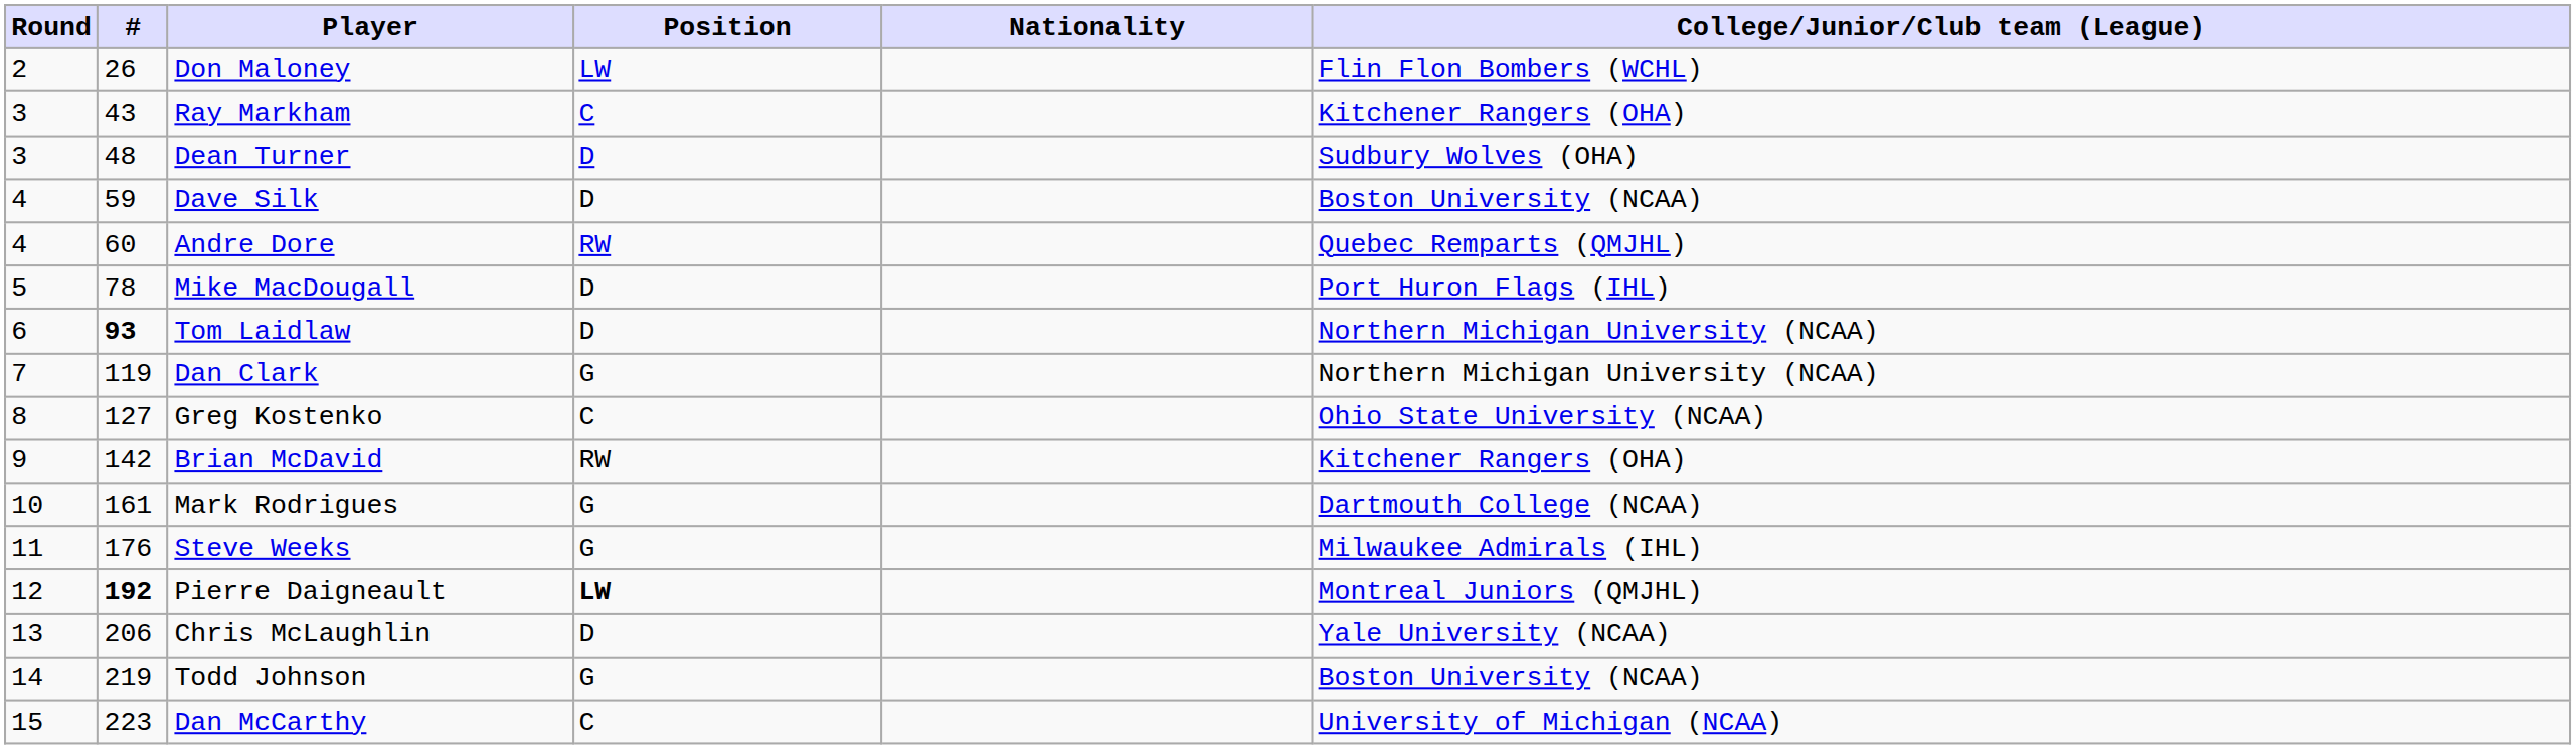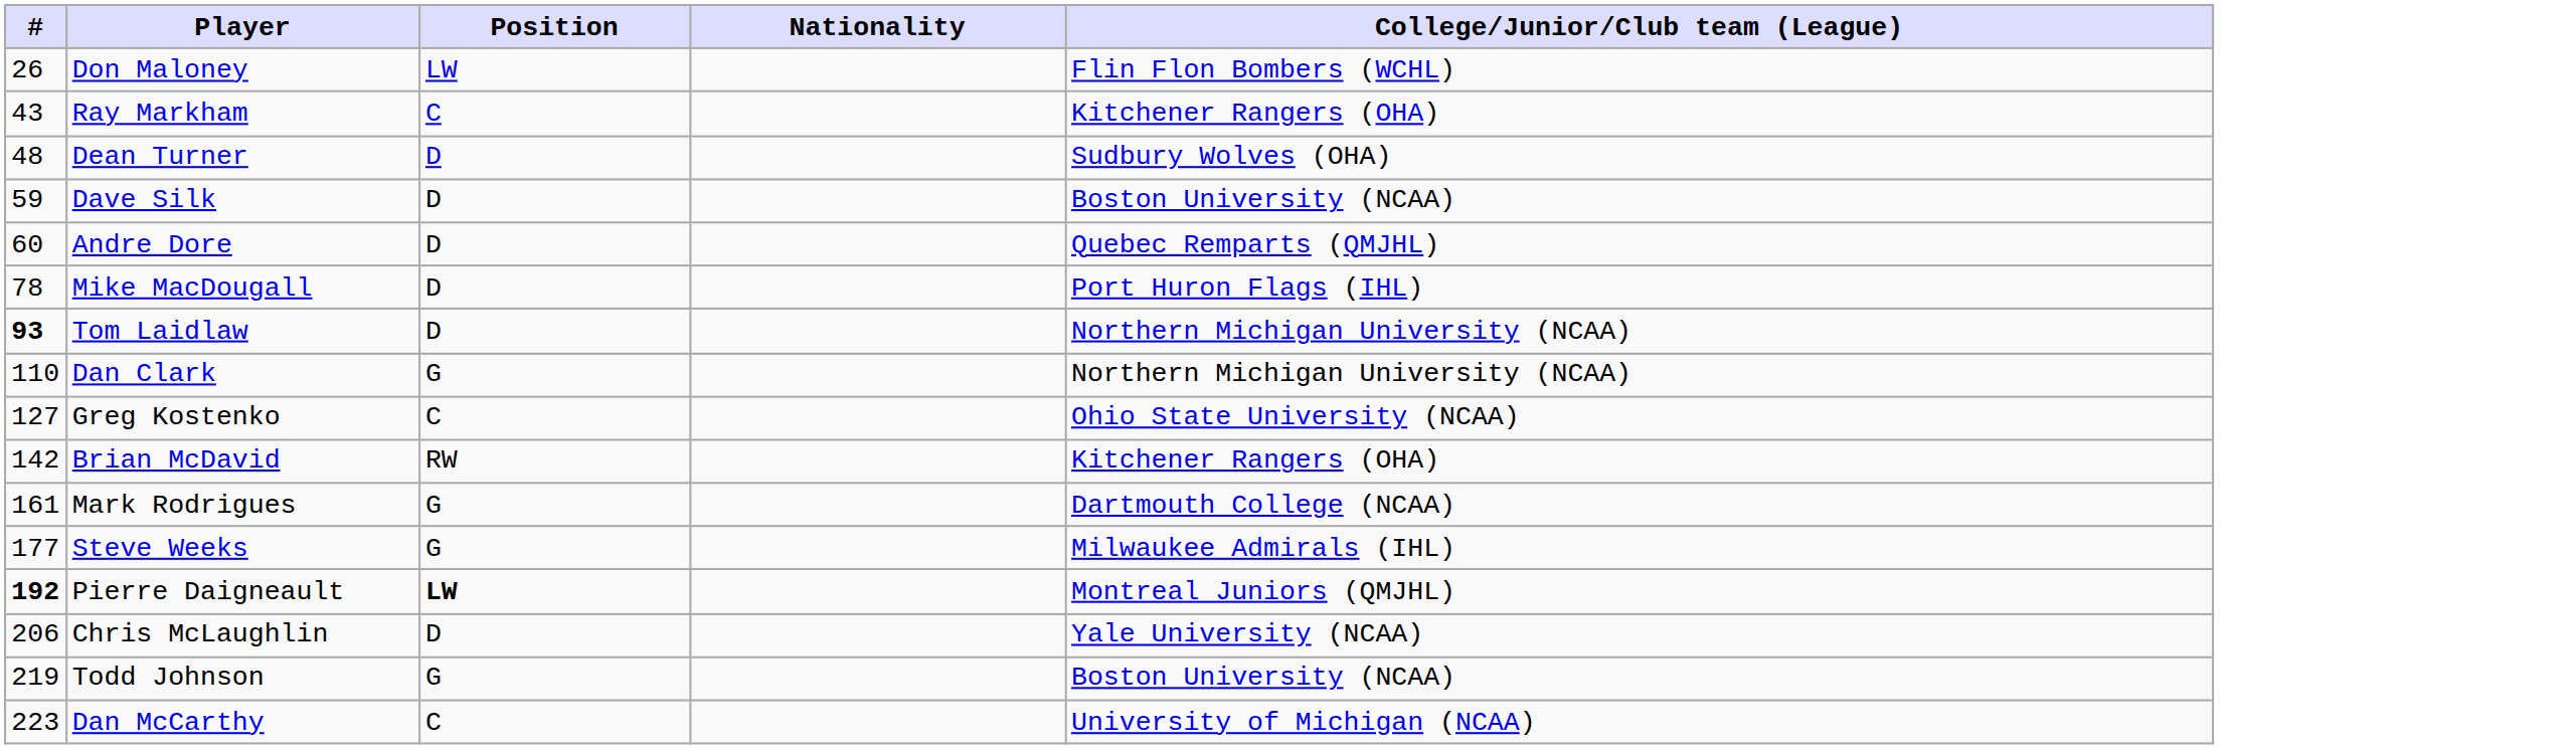- column: Round | 2 | 3 | 3 | 4 | 4 | 5 | 6 | 7 | 8 | 9 | 10 | 11 | 12 | 13 | 14 | 15
Andre Dore | Position: RW -> D
Dan Clark | #: 119 -> 110
Steve Weeks | #: 176 -> 177
